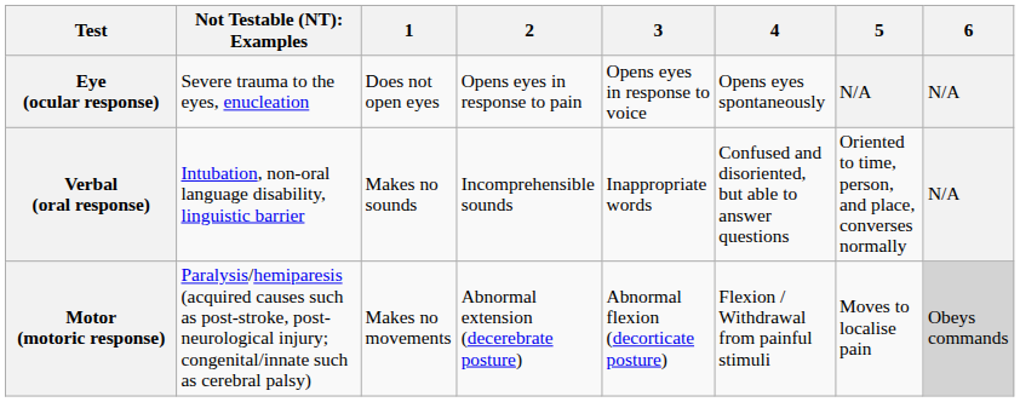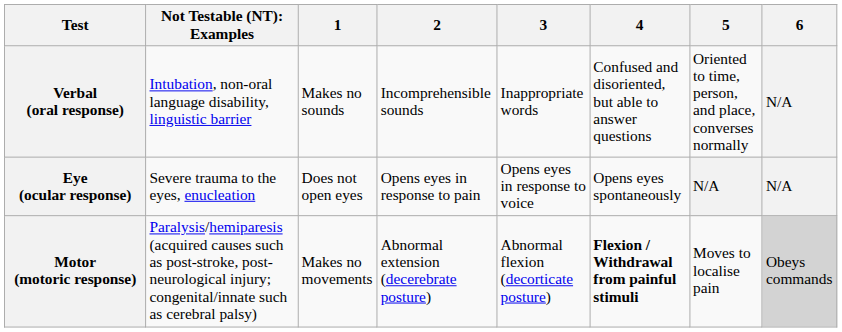rows swapped: Eye (ocular response) <-> Verbal (oral response)
Motor (motoric response) | 4: normal -> bold
